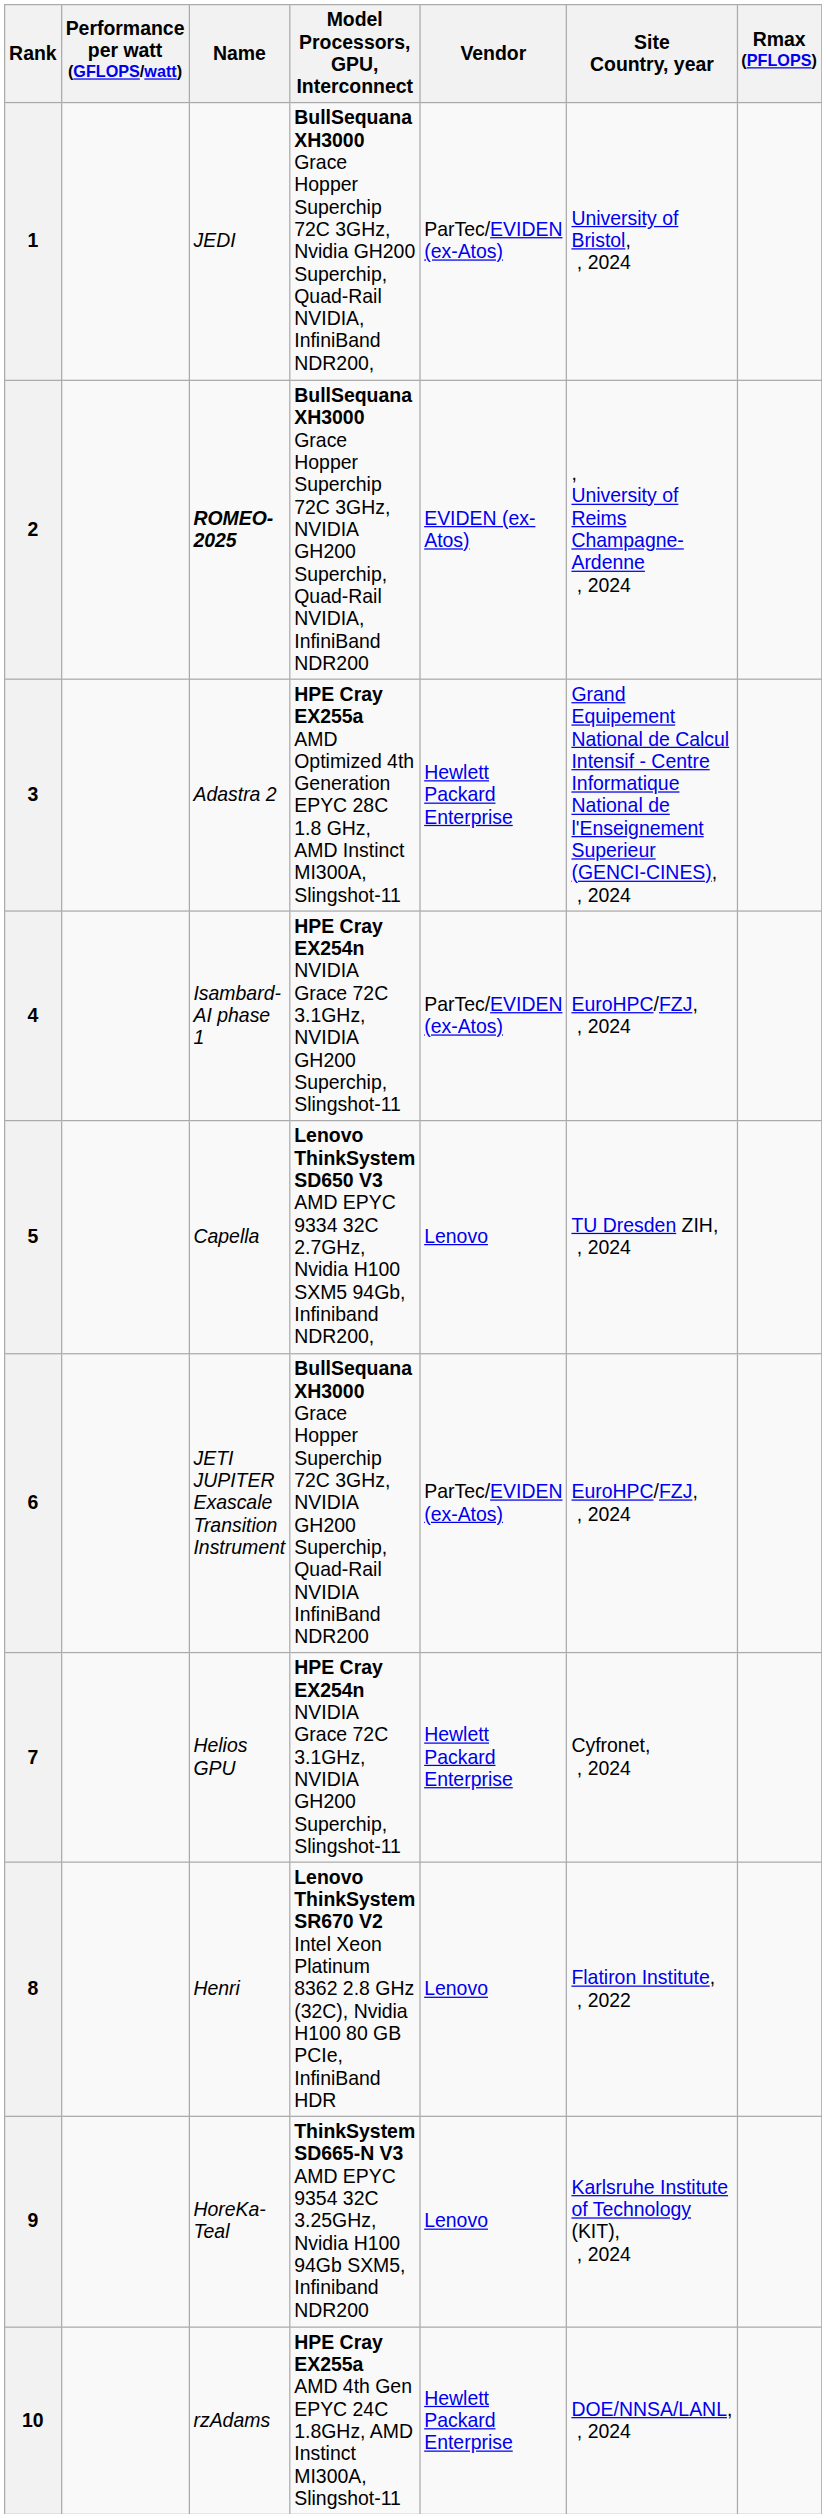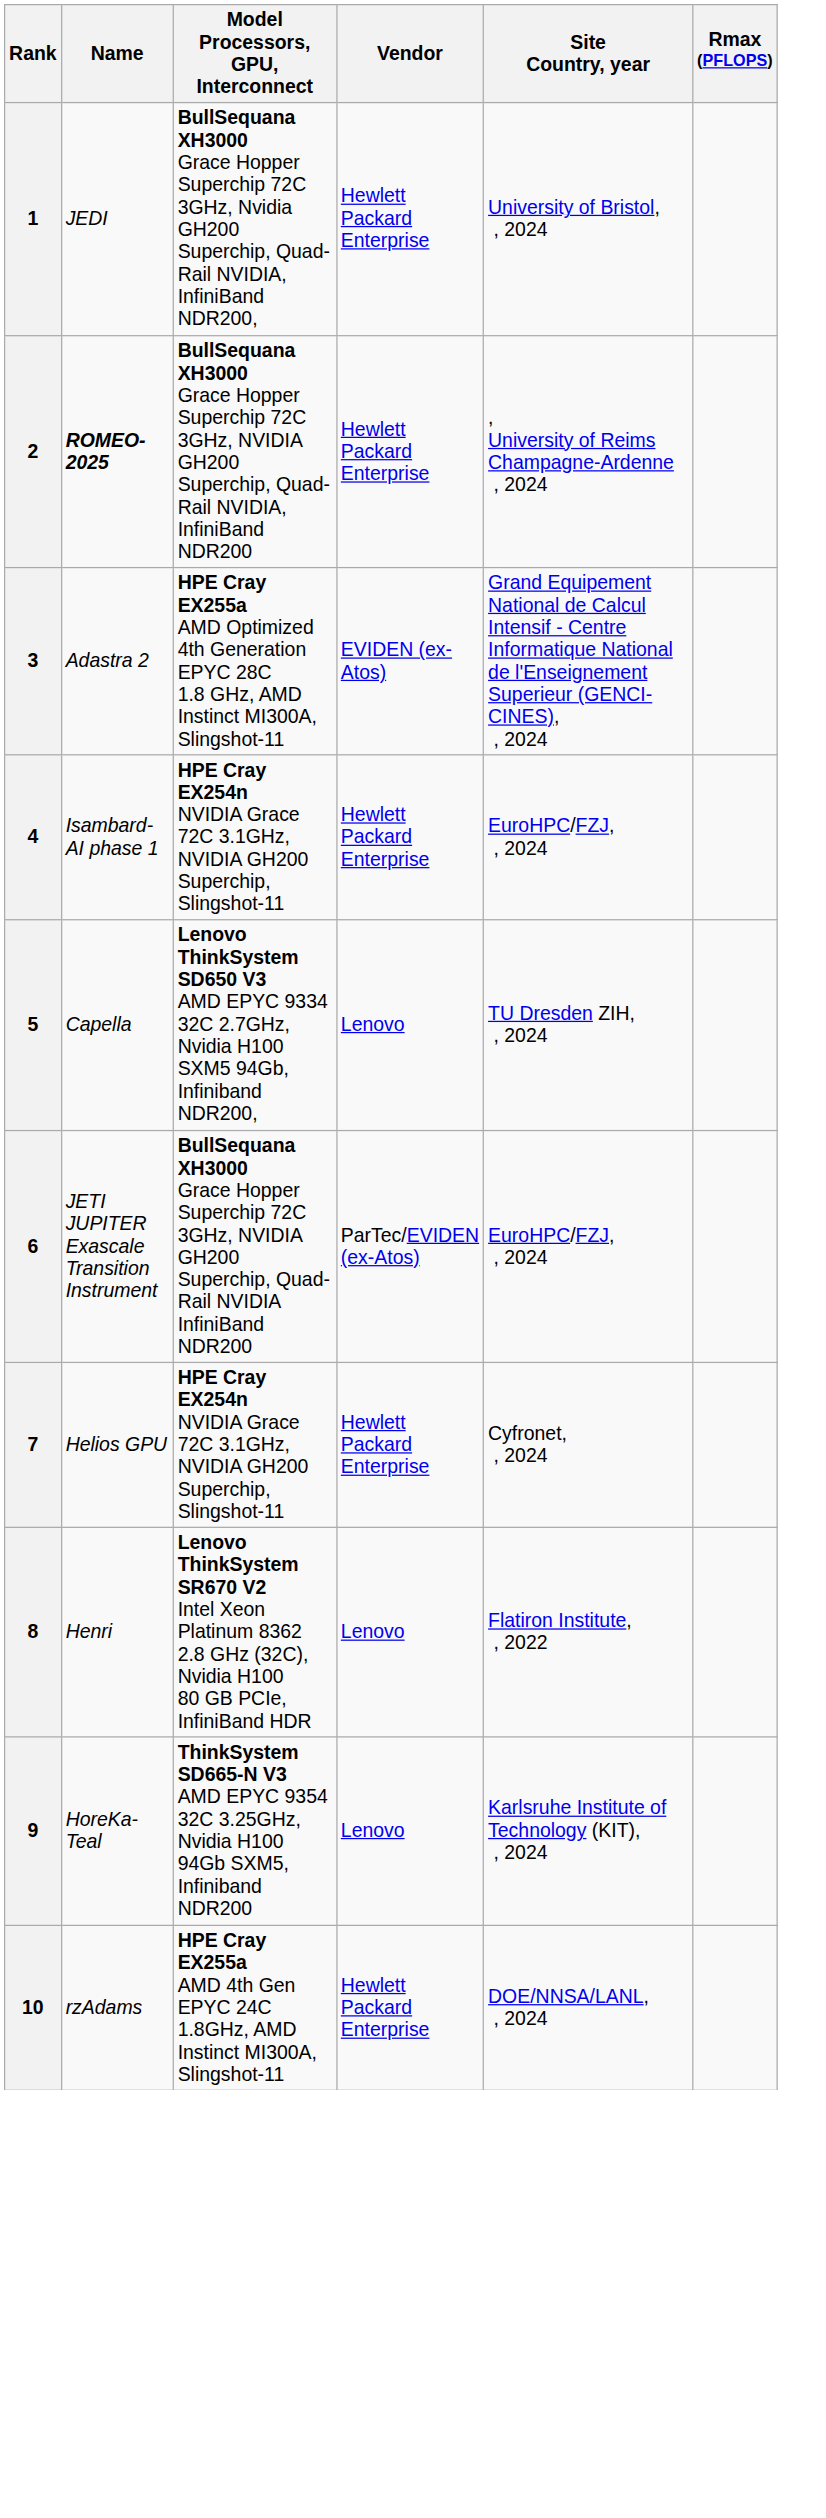- column: Performance per watt (GFLOPS/watt)
1 | Vendor: ParTec/EVIDEN (ex-Atos) -> Hewlett Packard Enterprise
2 | Vendor: EVIDEN (ex-Atos) -> Hewlett Packard Enterprise
3 | Vendor: Hewlett Packard Enterprise -> EVIDEN (ex-Atos)
4 | Vendor: ParTec/EVIDEN (ex-Atos) -> Hewlett Packard Enterprise
